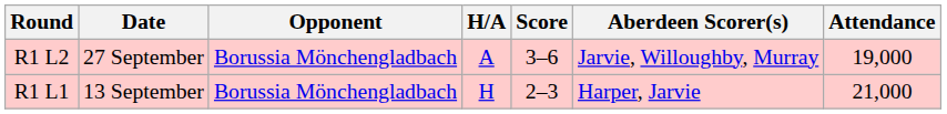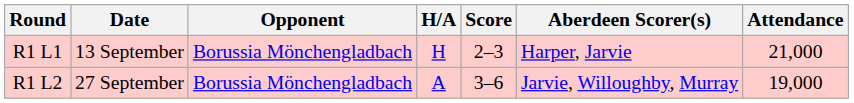rows swapped: R1 L1 <-> R1 L2
